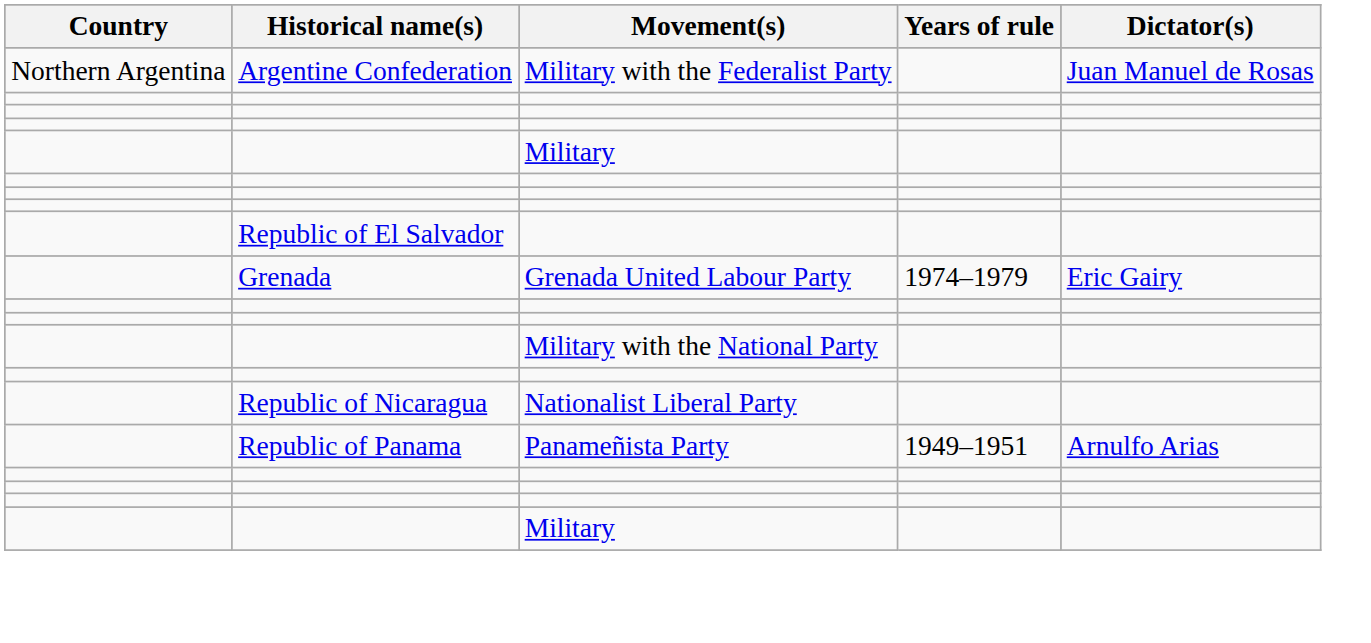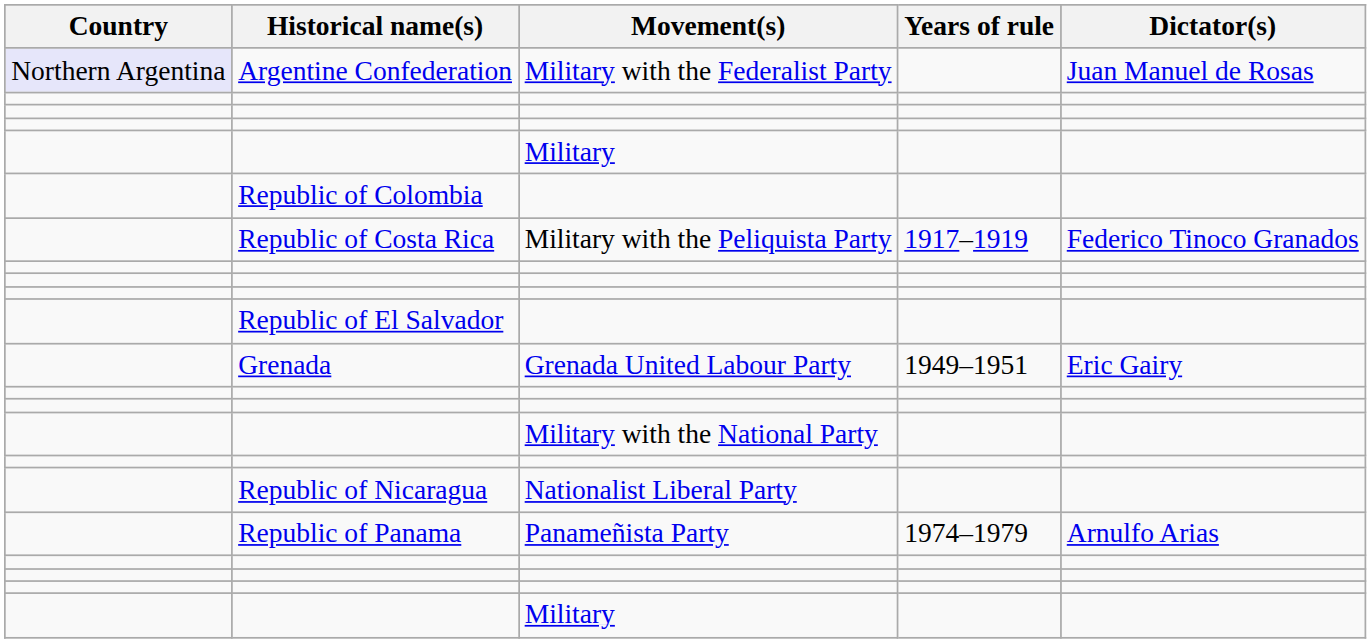Argentine Confederation | Country: no background -> lavender background
+ row: Republic of Colombia
+ row: Republic of Costa Rica | Military with the Peliquista Party | 1917–1919 | Federico Tinoco Granados
Grenada | Years of rule: 1974–1979 -> 1949–1951
Republic of Panama | Years of rule: 1949–1951 -> 1974–1979
